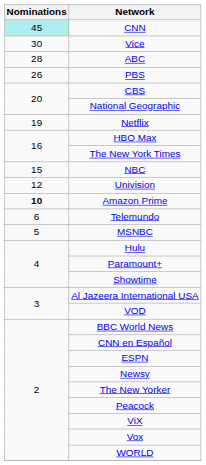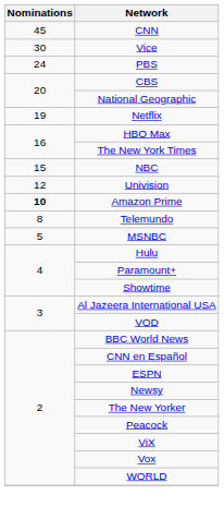CNN | Nominations: paleturquoise background -> no background
- row: 28 | ABC
PBS | Nominations: 26 -> 24
Telemundo | Nominations: 6 -> 8
